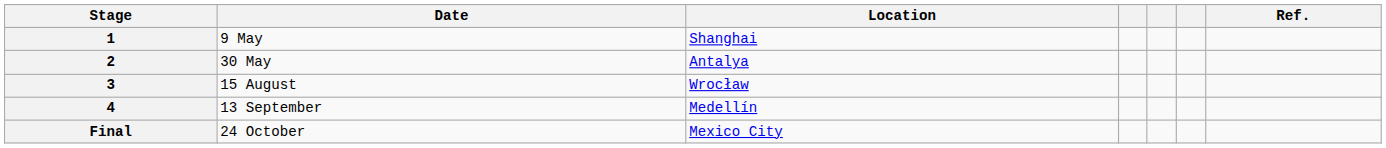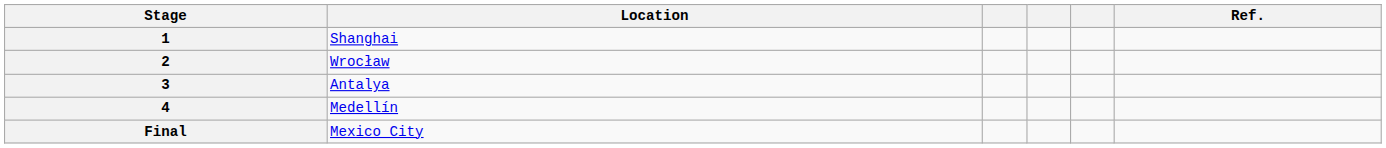- column: Date | 9 May | 30 May | 15 August | 13 September | 24 October
2 | Location: Antalya -> Wrocław
3 | Location: Wrocław -> Antalya
